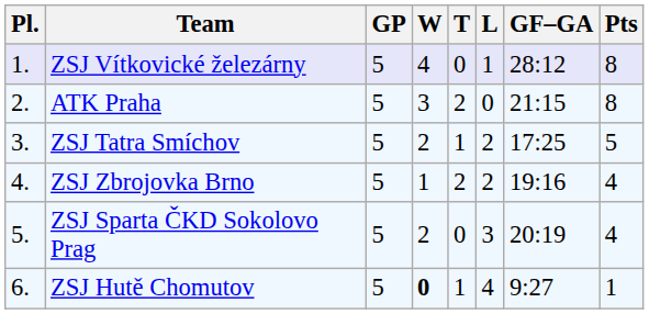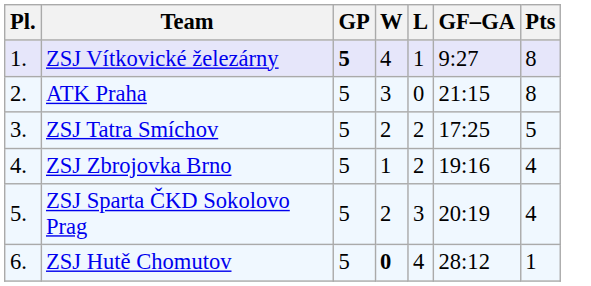- column: T | 0 | 2 | 1 | 2 | 0 | 1
ZSJ Vítkovické železárny | GP: normal -> bold
ZSJ Vítkovické železárny | GF–GA: 28:12 -> 9:27
ZSJ Hutě Chomutov | GF–GA: 9:27 -> 28:12
